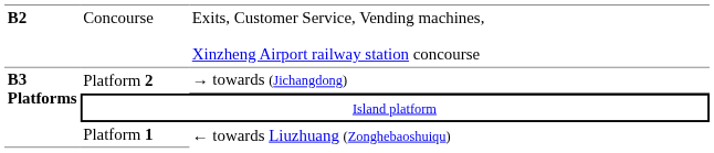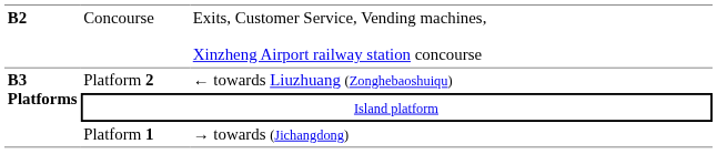Platform 2 | column 3: → towards (Jichangdong) -> ← towards Liuzhuang (Zonghebaoshuiqu)
Platform 1 | column 3: ← towards Liuzhuang (Zonghebaoshuiqu) -> → towards (Jichangdong)
